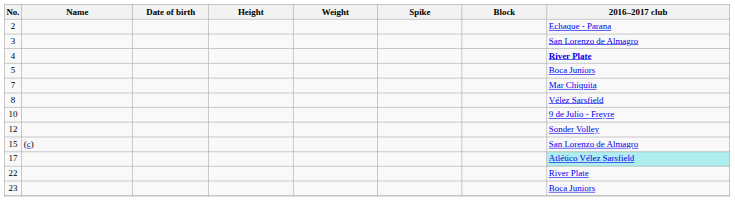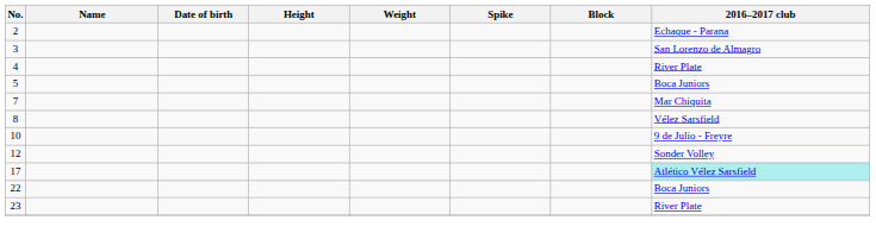4 | 2016–2017 club: bold -> normal
- row: 15 | (c) | San Lorenzo de Almagro
22 | 2016–2017 club: River Plate -> Boca Juniors
23 | 2016–2017 club: Boca Juniors -> River Plate
